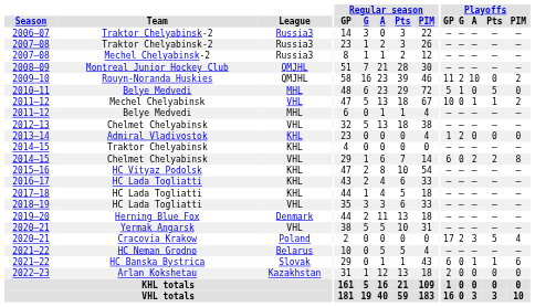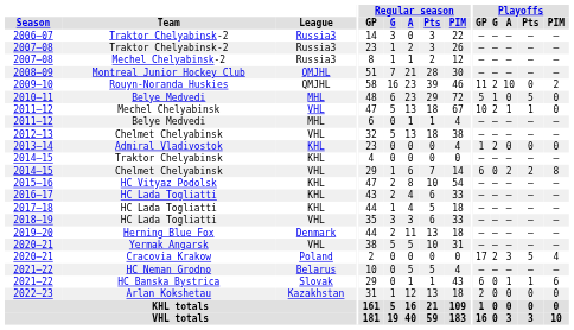2011–12 / Mechel Chelyabinsk | Playoffs / G: 0 -> 2
2011–12 / Mechel Chelyabinsk | Playoffs / PIM: 2 -> 0
